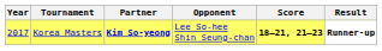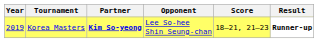Korea Masters | Year: 2017 -> 2019
Korea Masters | Score: bold -> normal
